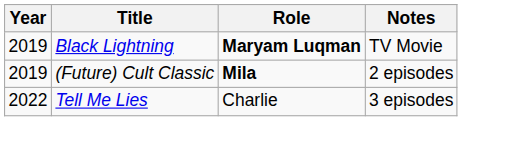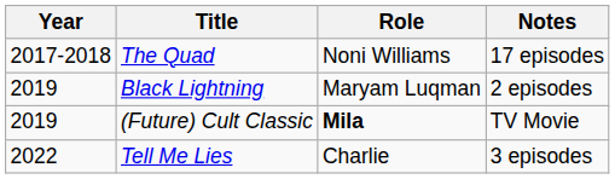+ row: 2017-2018 | The Quad | Noni Williams | 17 episodes
Black Lightning | Role: bold -> normal
Black Lightning | Notes: TV Movie -> 2 episodes
(Future) Cult Classic | Notes: 2 episodes -> TV Movie
